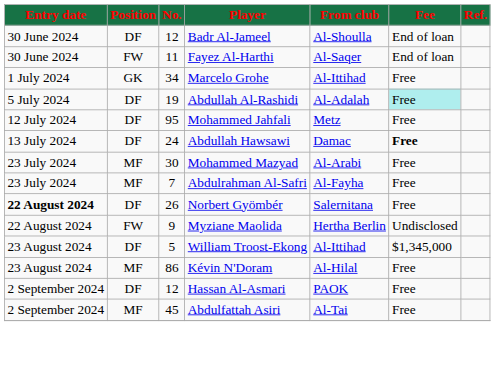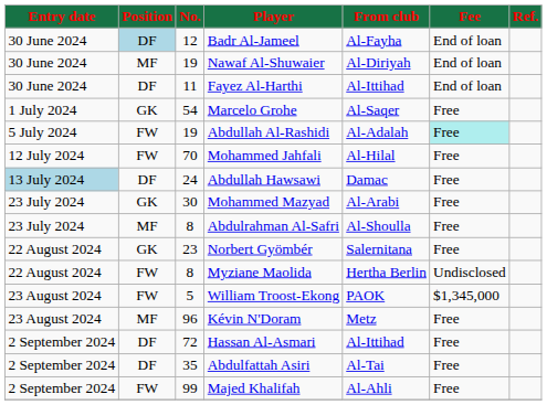Badr Al-Jameel | Position: no background -> lightblue background
Badr Al-Jameel | From club: Al-Shoulla -> Al-Fayha
+ row: 30 June 2024 | MF | 19 | Nawaf Al-Shuwaier | Al-Diriyah | End of loan
Fayez Al-Harthi | Position: FW -> DF
Fayez Al-Harthi | From club: Al-Saqer -> Al-Ittihad
Marcelo Grohe | No.: 34 -> 54
Marcelo Grohe | From club: Al-Ittihad -> Al-Saqer
Abdullah Al-Rashidi | Position: DF -> FW
Mohammed Jahfali | Position: DF -> FW
Mohammed Jahfali | No.: 95 -> 70
Mohammed Jahfali | From club: Metz -> Al-Hilal
Abdullah Hawsawi | Entry date: no background -> lightblue background
Abdullah Hawsawi | Fee: bold -> normal
Mohammed Mazyad | Position: MF -> GK
Abdulrahman Al-Safri | No.: 7 -> 8
Abdulrahman Al-Safri | From club: Al-Fayha -> Al-Shoulla
Norbert Gyömbér | Entry date: bold -> normal
Norbert Gyömbér | Position: DF -> GK
Norbert Gyömbér | No.: 26 -> 23
Myziane Maolida | No.: 9 -> 8
William Troost-Ekong | Position: DF -> FW
William Troost-Ekong | From club: Al-Ittihad -> PAOK
Kévin N'Doram | No.: 86 -> 96
Kévin N'Doram | From club: Al-Hilal -> Metz
Hassan Al-Asmari | No.: 12 -> 72
Hassan Al-Asmari | From club: PAOK -> Al-Ittihad
Abdulfattah Asiri | Position: MF -> DF
Abdulfattah Asiri | No.: 45 -> 35
+ row: 2 September 2024 | FW | 99 | Majed Khalifah | Al-Ahli | Free
